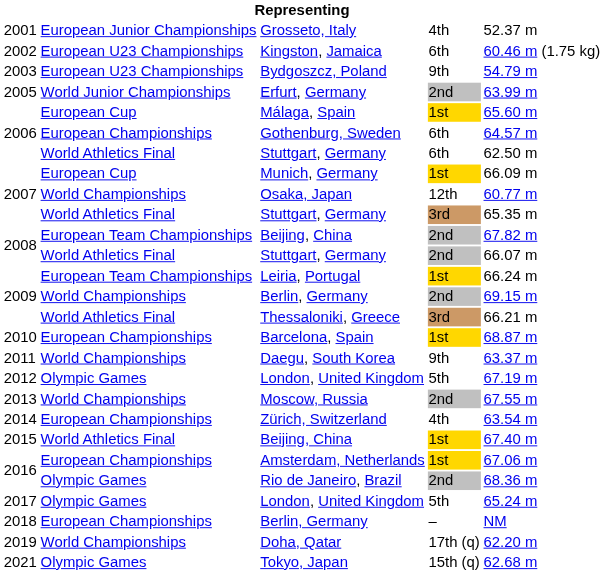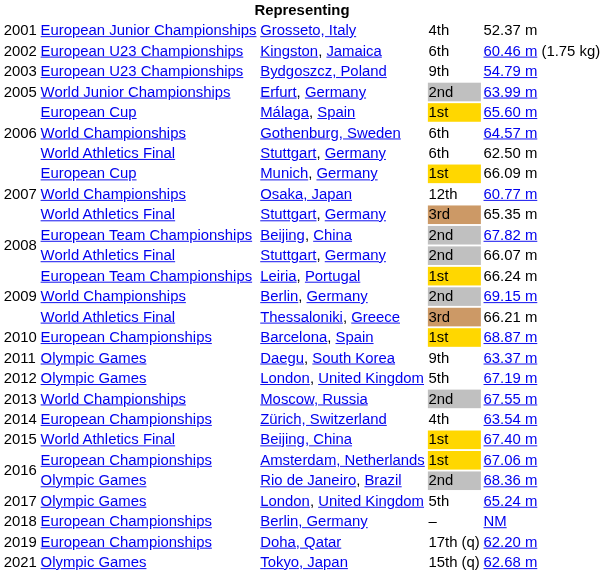Gothenburg, Sweden | column 2: European Championships -> World Championships
Daegu, South Korea | column 2: World Championships -> Olympic Games
Doha, Qatar | column 2: World Championships -> European Championships
